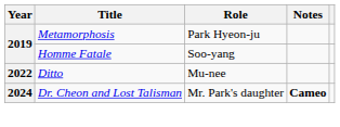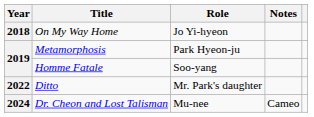+ row: 2018 | On My Way Home | Jo Yi-hyeon
Ditto | Role: Mu-nee -> Mr. Park's daughter
Dr. Cheon and Lost Talisman | Role: Mr. Park's daughter -> Mu-nee
Dr. Cheon and Lost Talisman | Notes: bold -> normal
